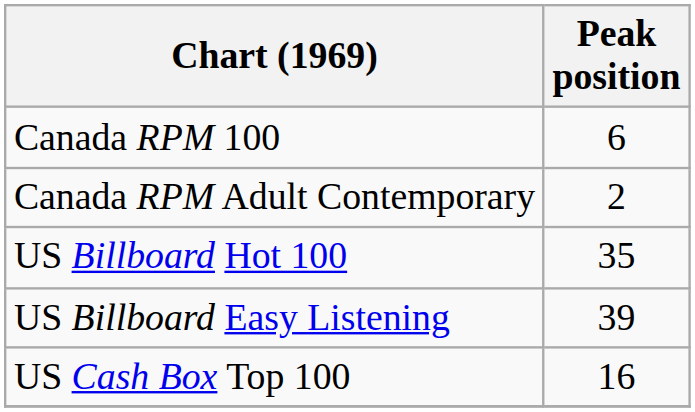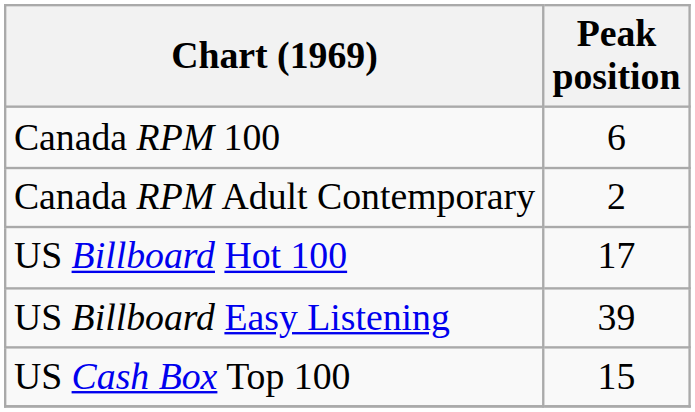US Billboard Hot 100 | Peak position: 35 -> 17
US Cash Box Top 100 | Peak position: 16 -> 15
